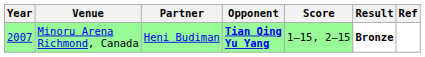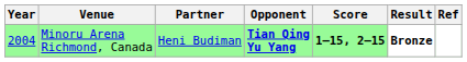Minoru Arena Richmond, Canada | Year: 2007 -> 2004
Minoru Arena Richmond, Canada | Score: normal -> bold
